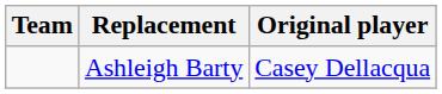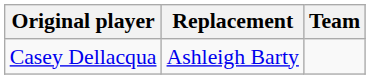columns swapped: Team <-> Original player
